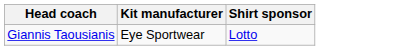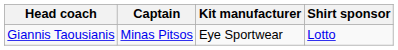+ column: Captain | Minas Pitsos
